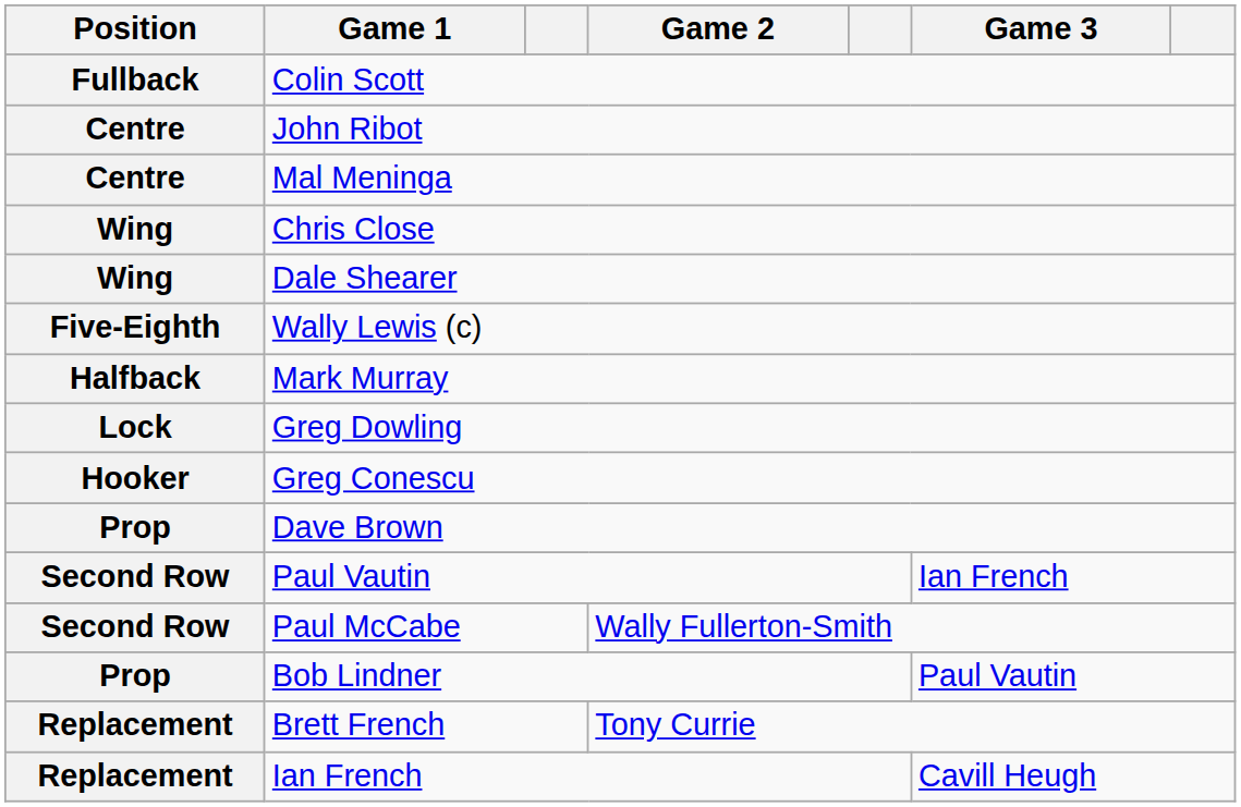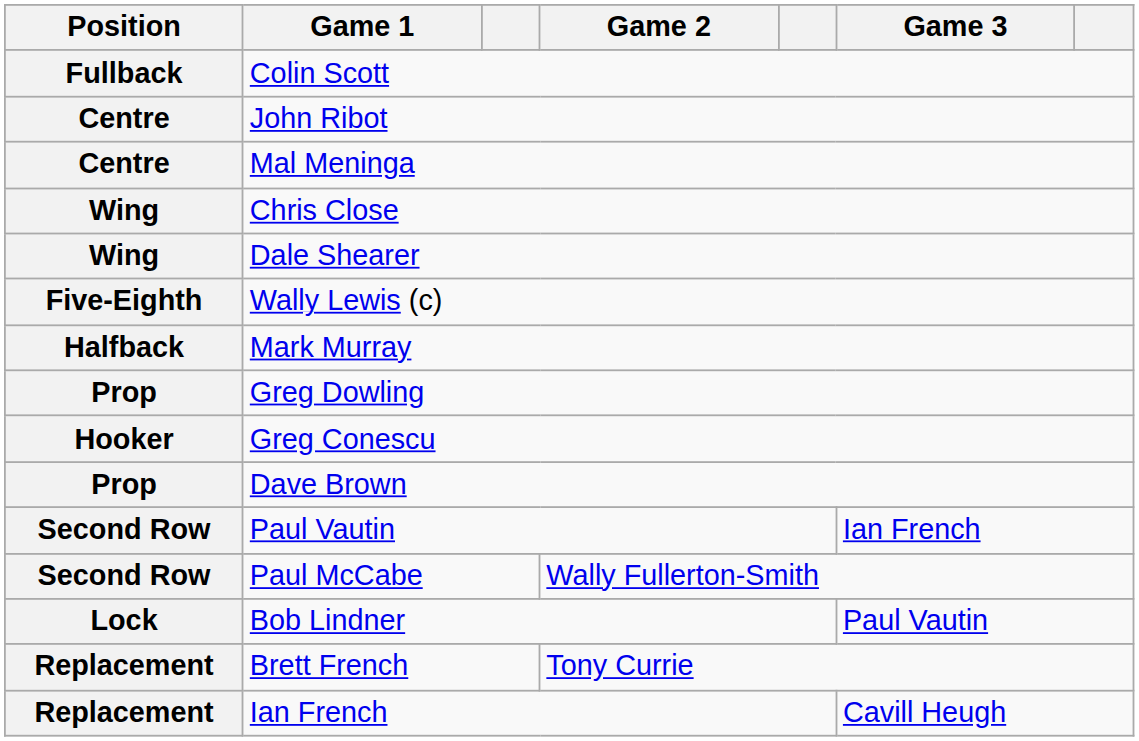Greg Dowling | Position: Lock -> Prop
Bob Lindner | Position: Prop -> Lock
